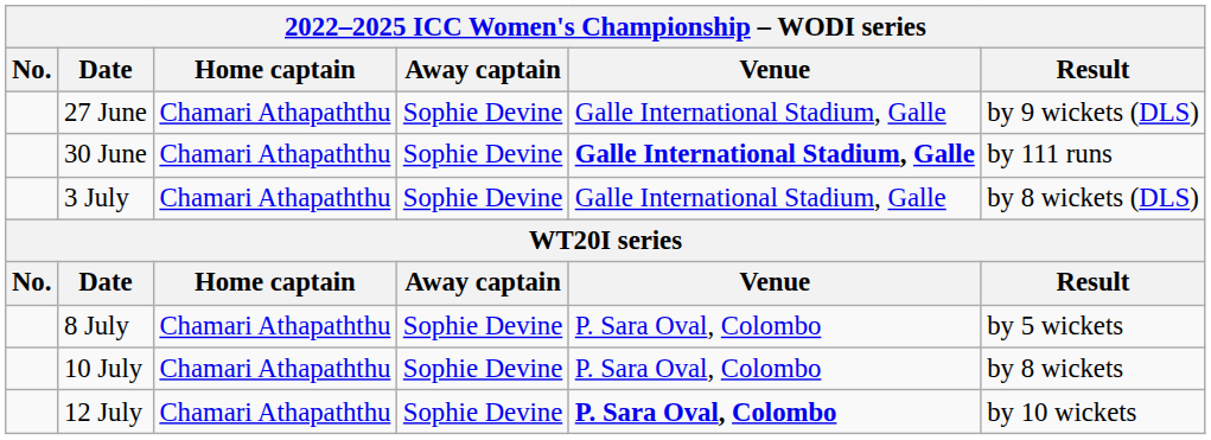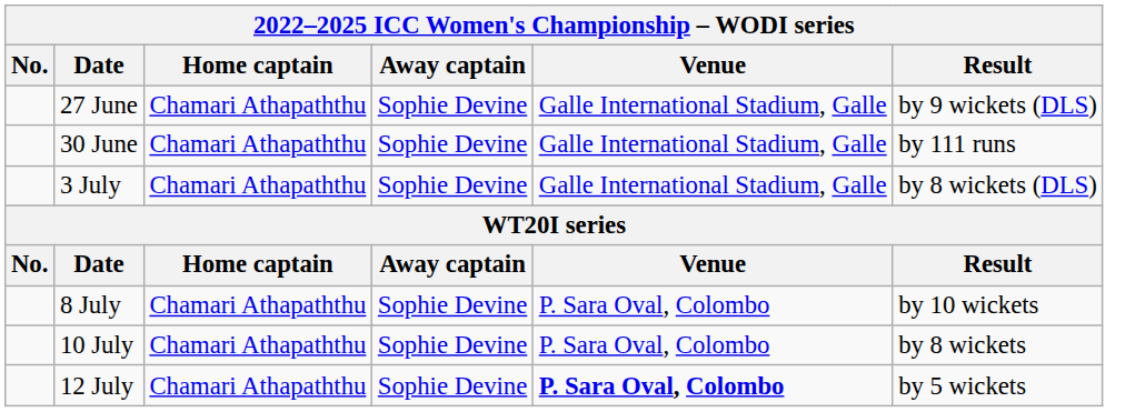30 June | Venue: bold -> normal
8 July | Result: by 5 wickets -> by 10 wickets
12 July | Result: by 10 wickets -> by 5 wickets
